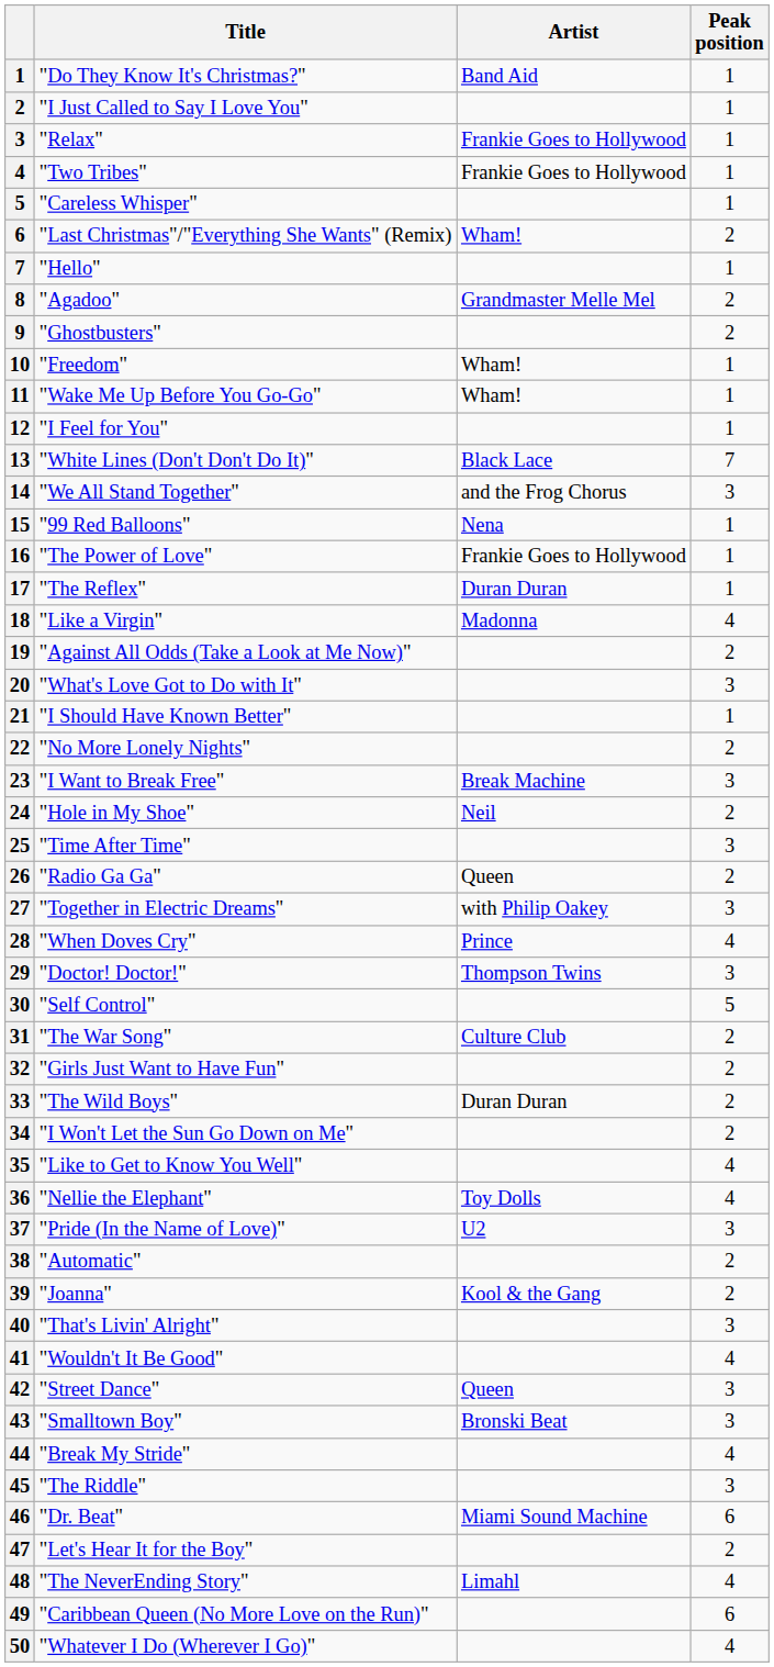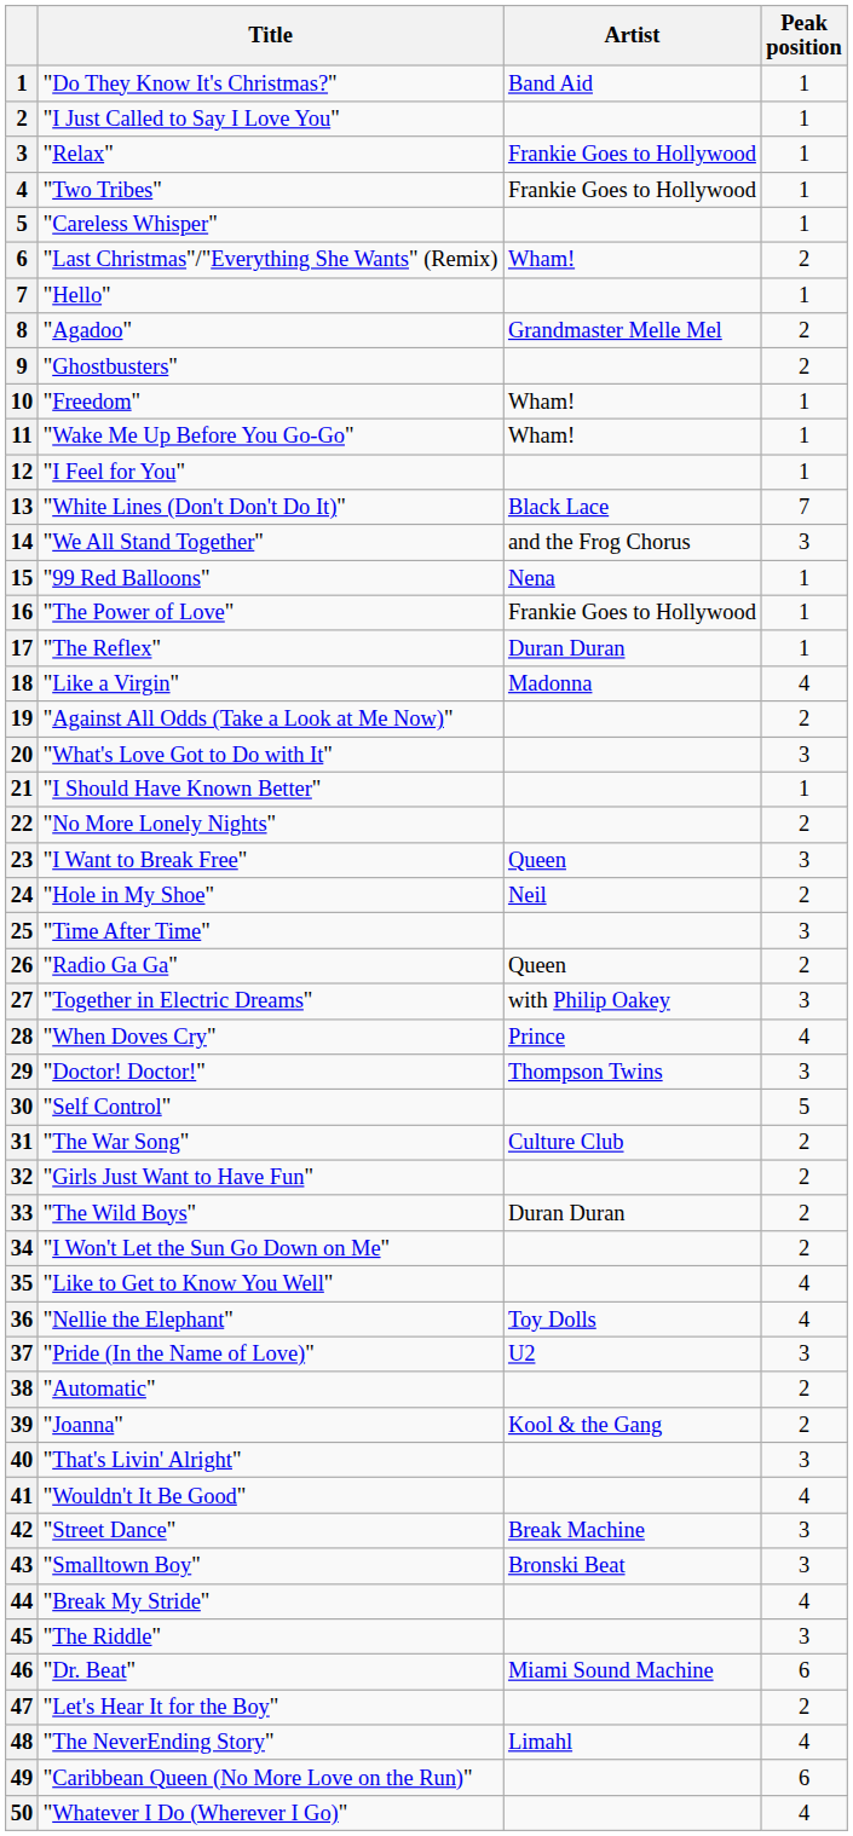"I Want to Break Free" | Artist: Break Machine -> Queen
"Street Dance" | Artist: Queen -> Break Machine
